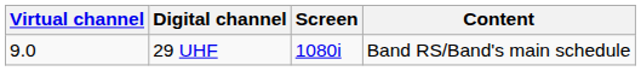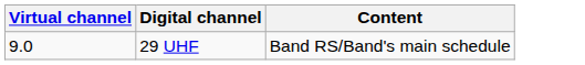- column: Screen | 1080i
